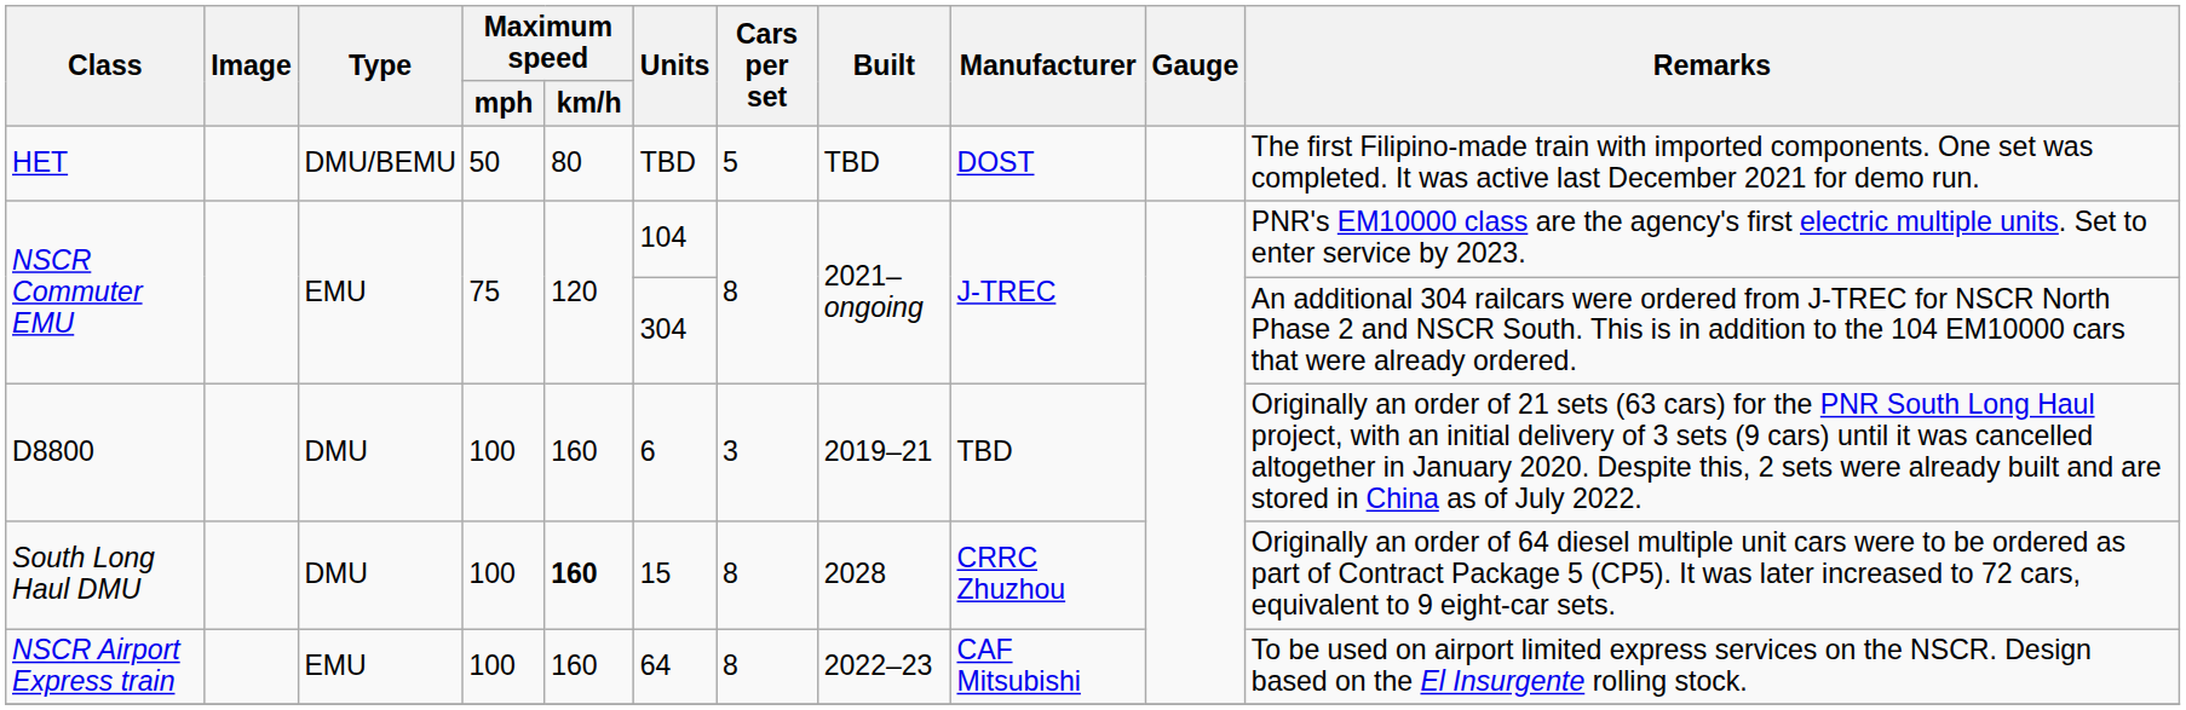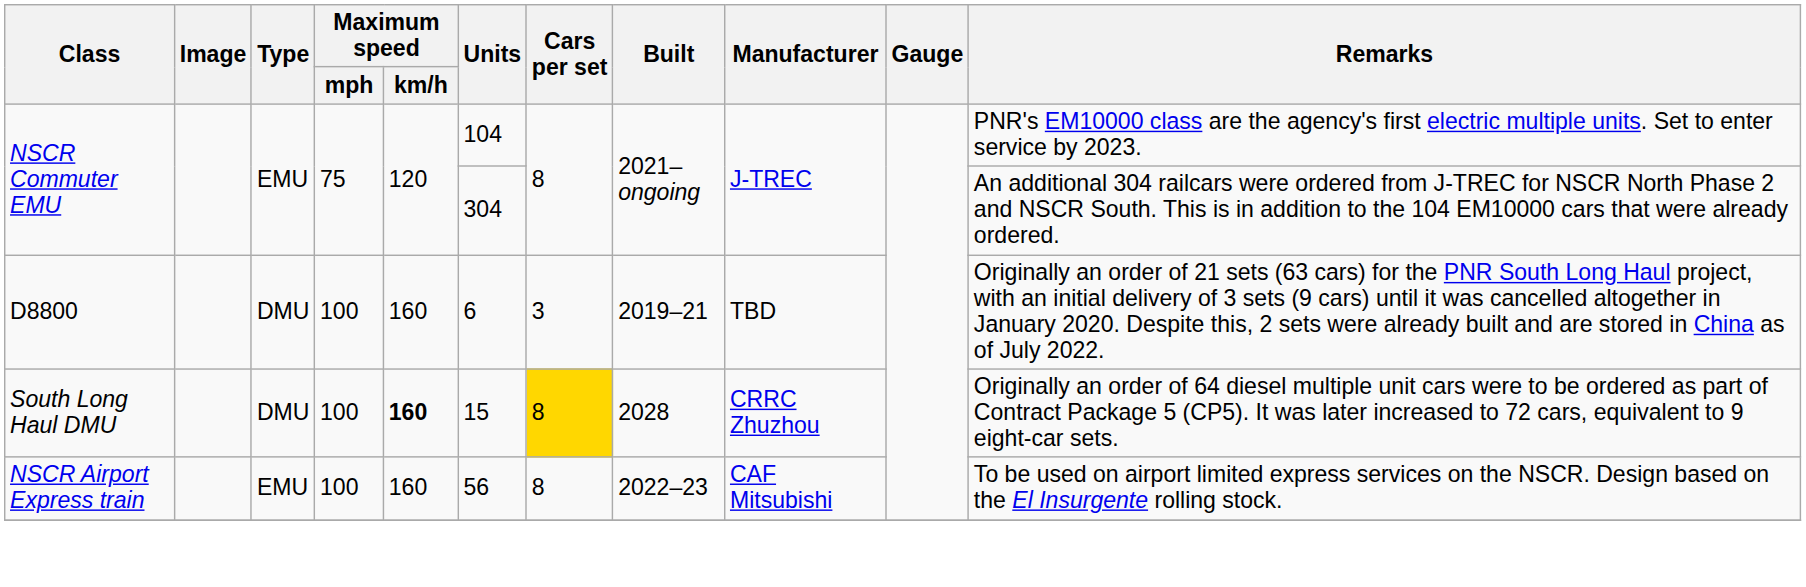- row: HET | DMU/BEMU | 50 | 80 | TBD | 5 | TBD | DOST | The first Filipino-made train with imported components. One set was completed. It was active last December 2021 for demo run.
South Long Haul DMU | Cars per set: no background -> gold background
NSCR Airport Express train | Units: 64 -> 56
